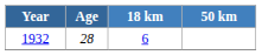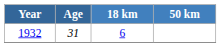1932 | Age: 28 -> 31
